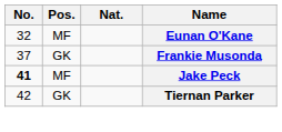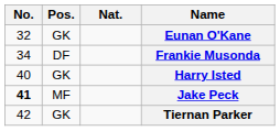Eunan O'Kane | Pos.: MF -> GK
Frankie Musonda | No.: 37 -> 34
Frankie Musonda | Pos.: GK -> DF
+ row: 40 | GK | Harry Isted
